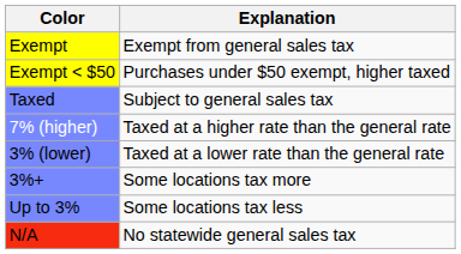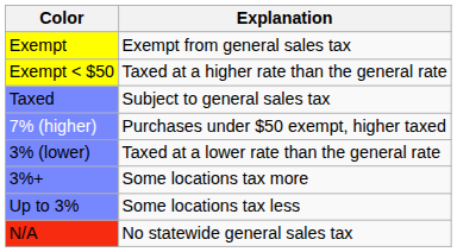Exempt < $50 | Explanation: Purchases under $50 exempt, higher taxed -> Taxed at a higher rate than the general rate
7% (higher) | Explanation: Taxed at a higher rate than the general rate -> Purchases under $50 exempt, higher taxed
